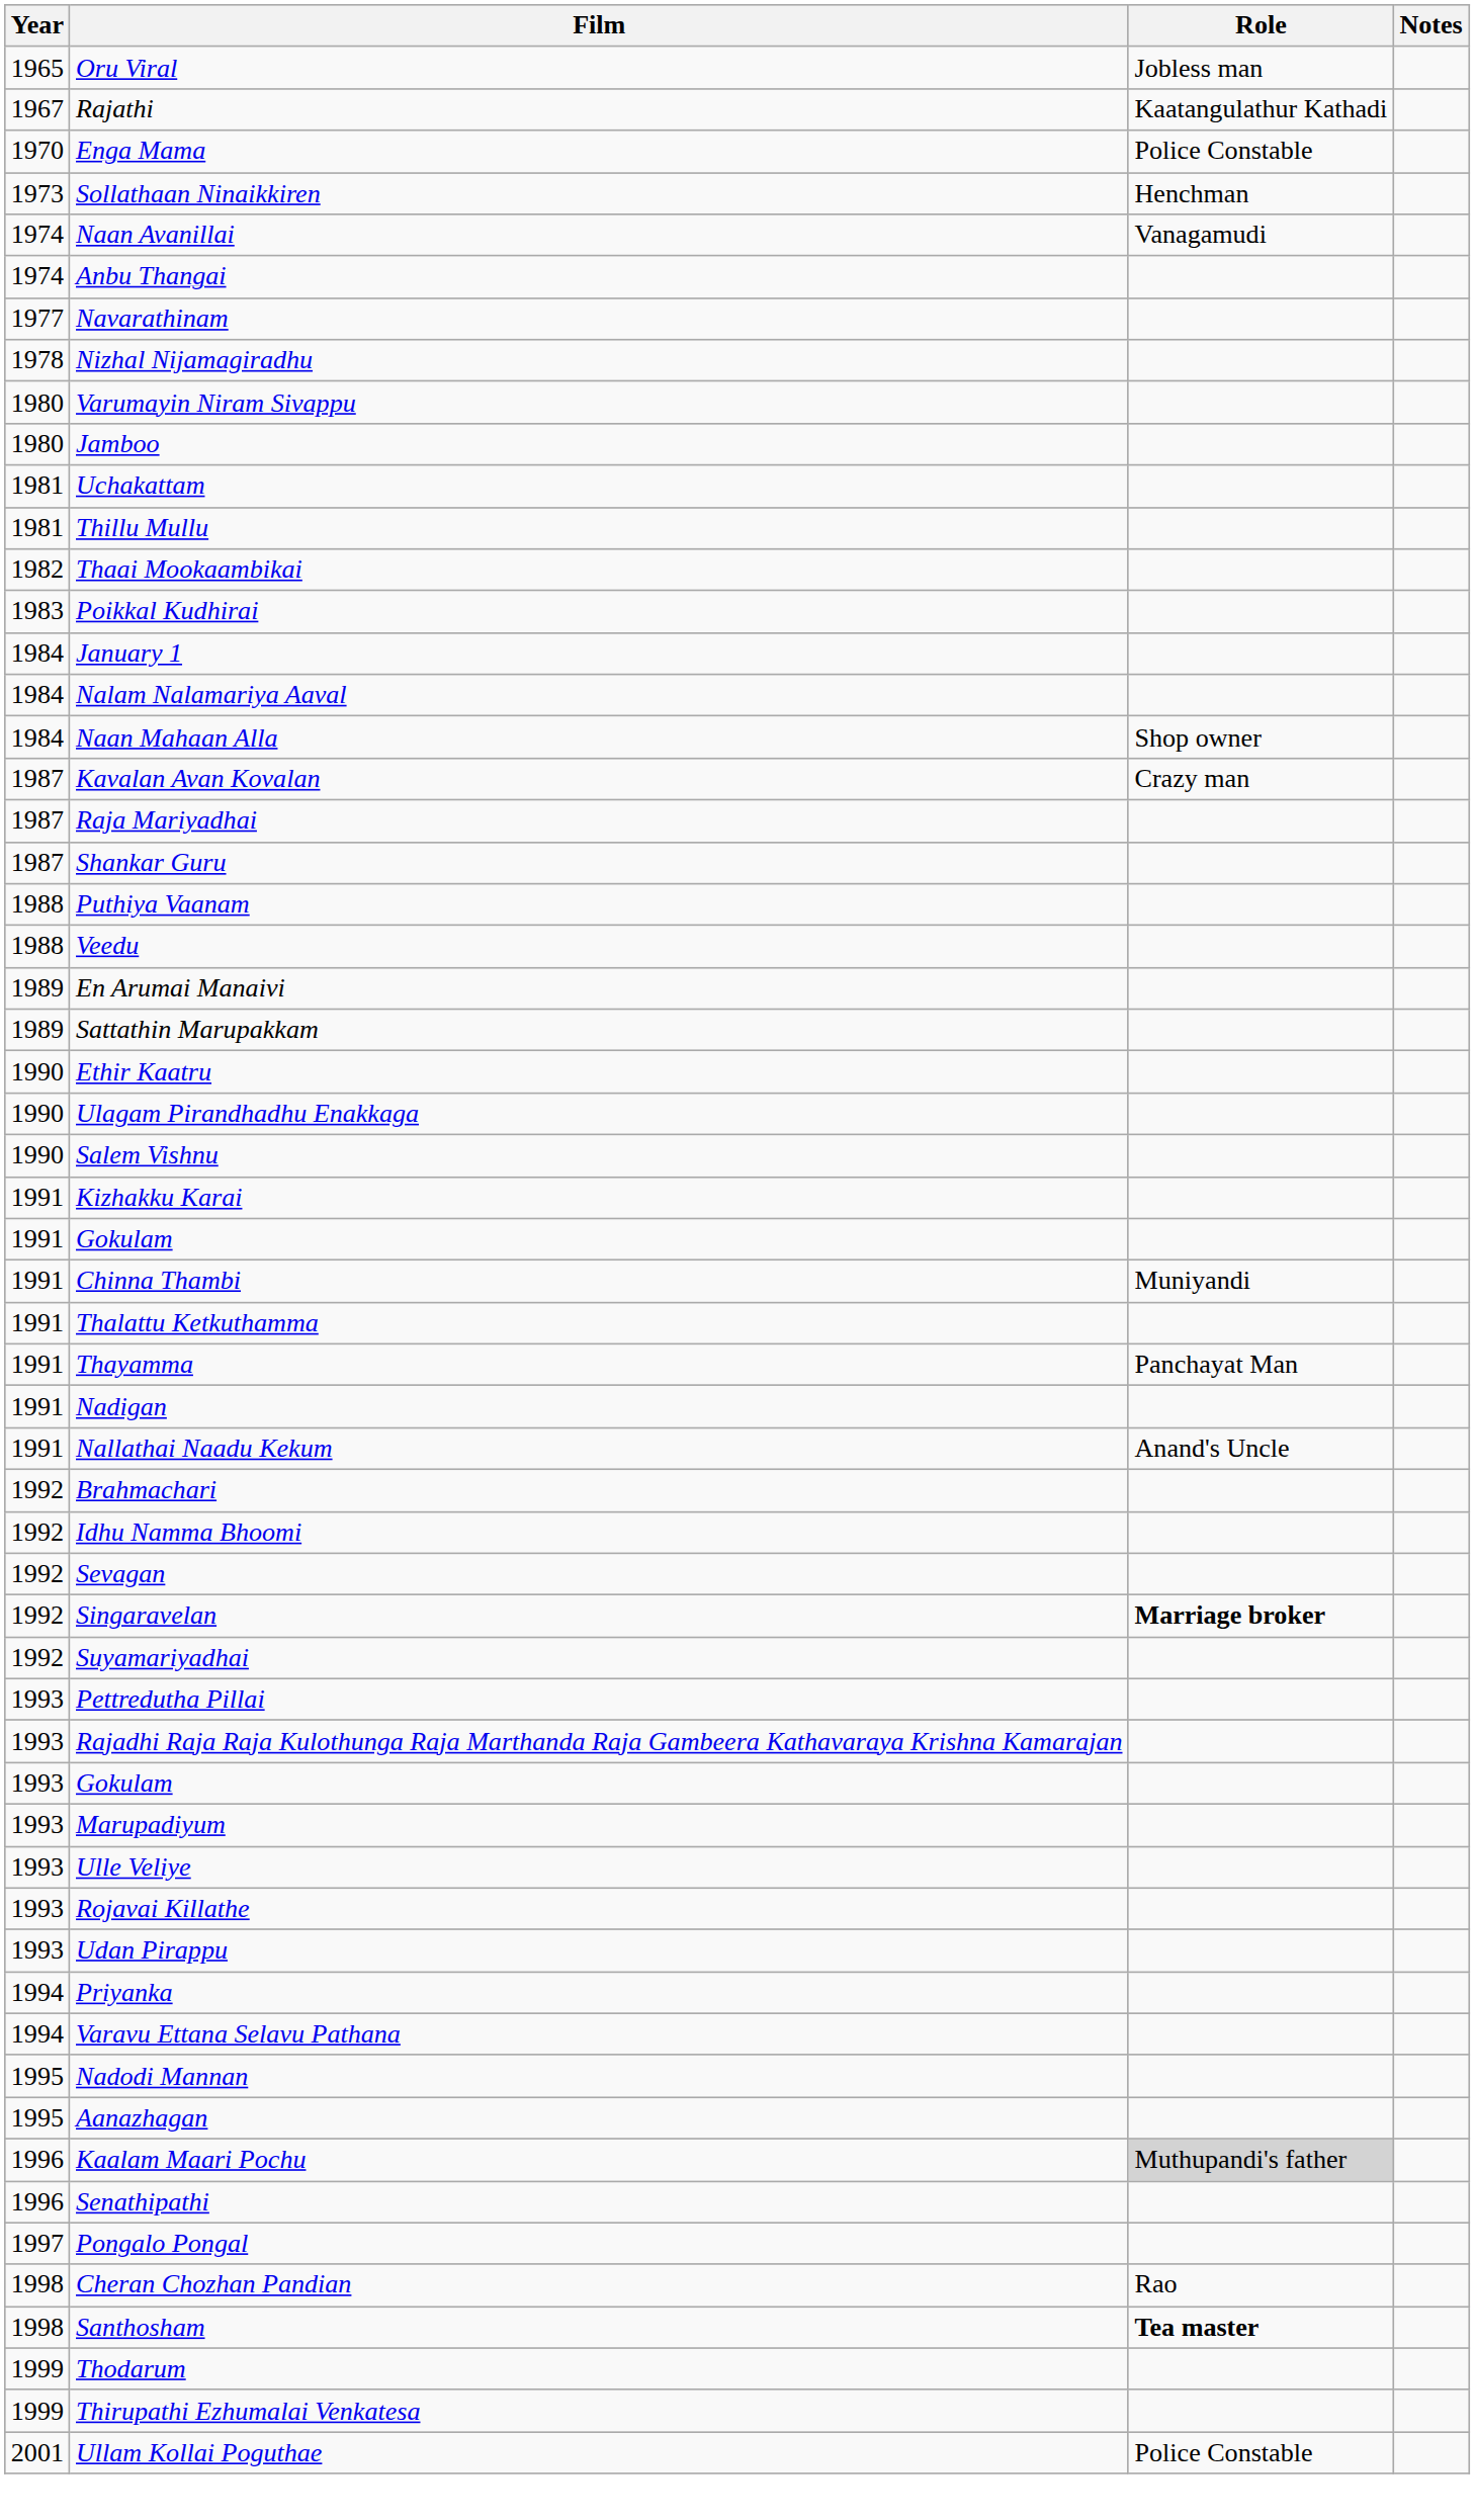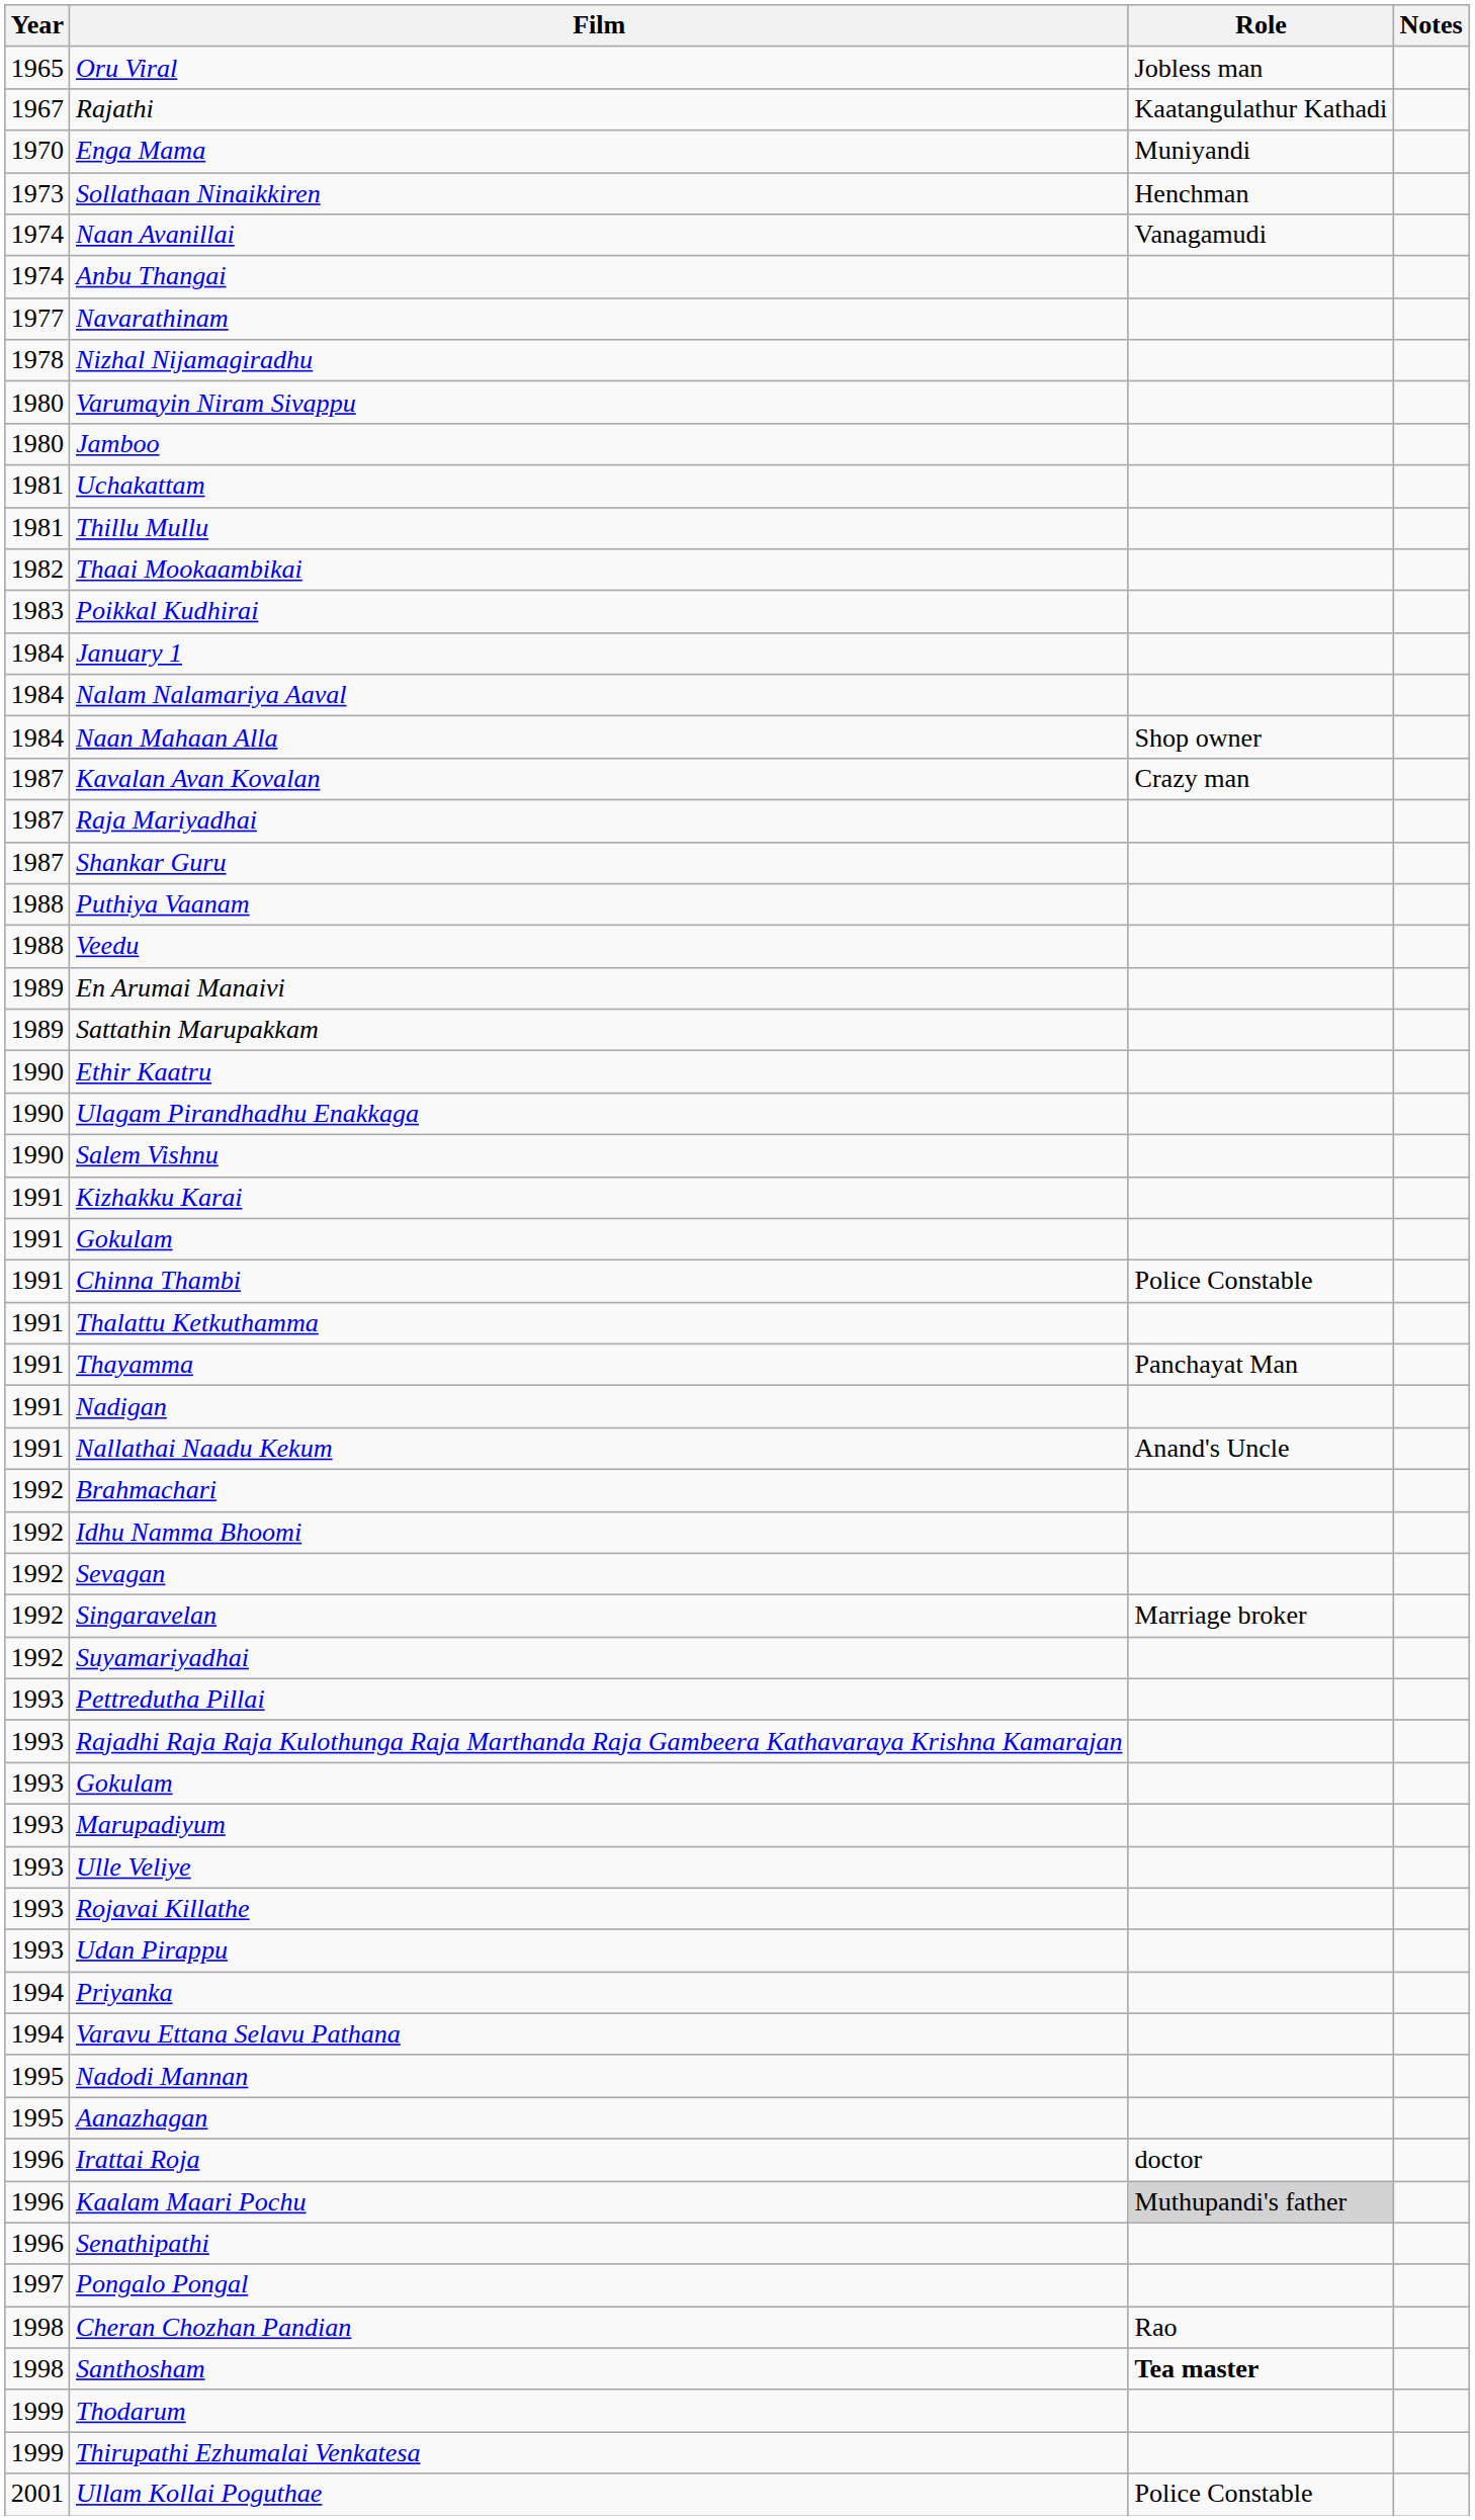Enga Mama | Role: Police Constable -> Muniyandi
Chinna Thambi | Role: Muniyandi -> Police Constable
Singaravelan | Role: bold -> normal
+ row: 1996 | Irattai Roja | doctor
